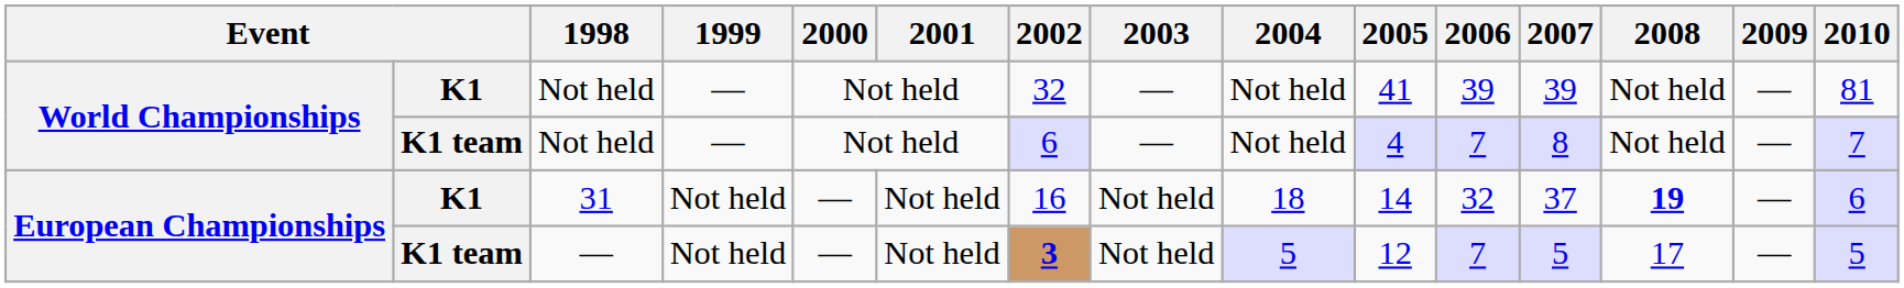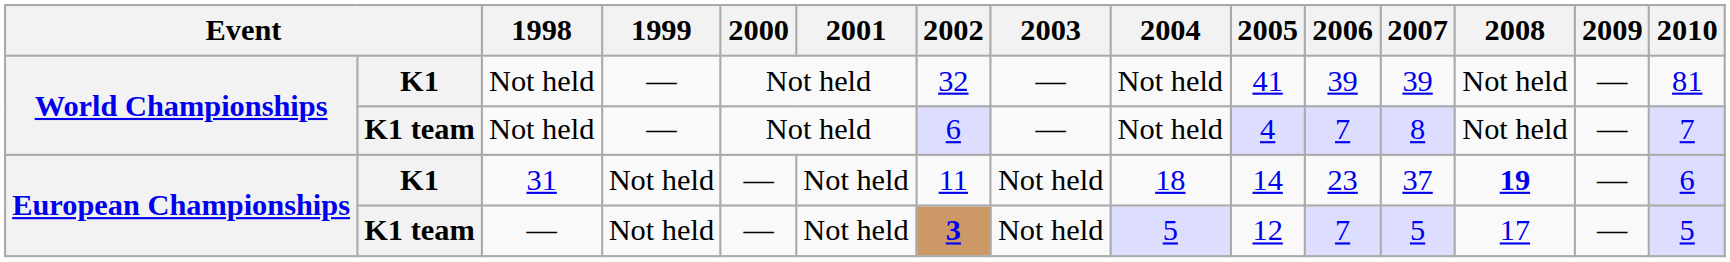31 | 2002: 16 -> 11
31 | 2006: 32 -> 23
